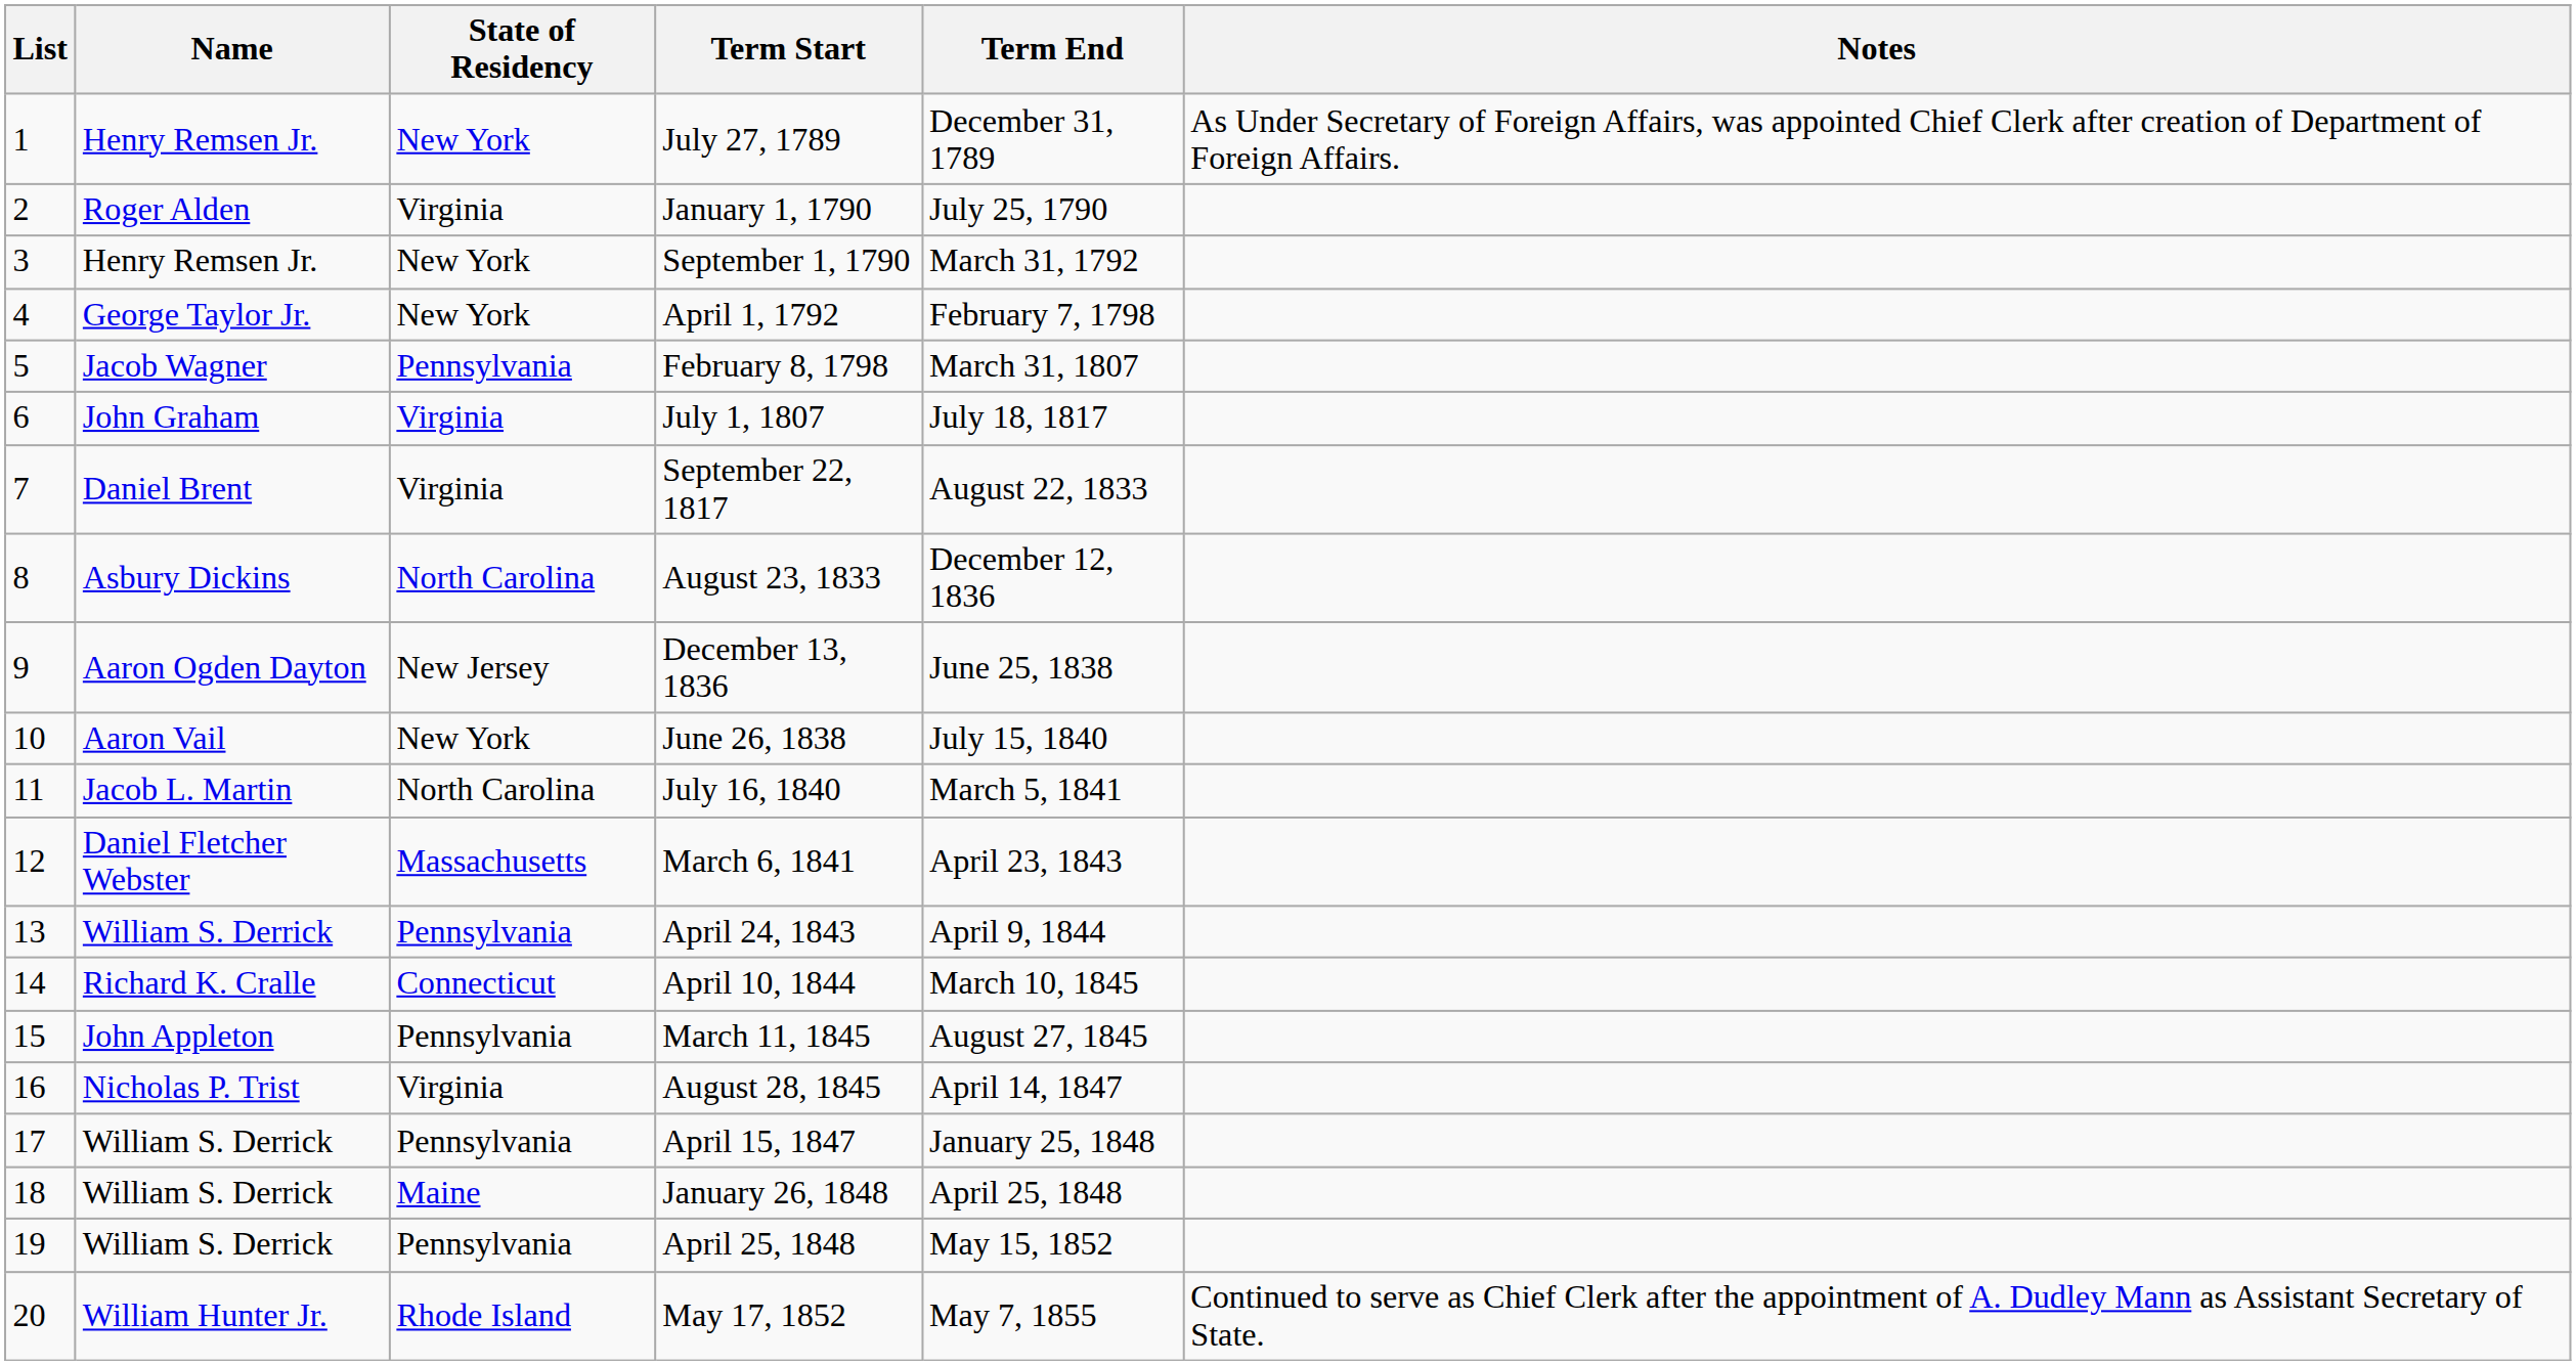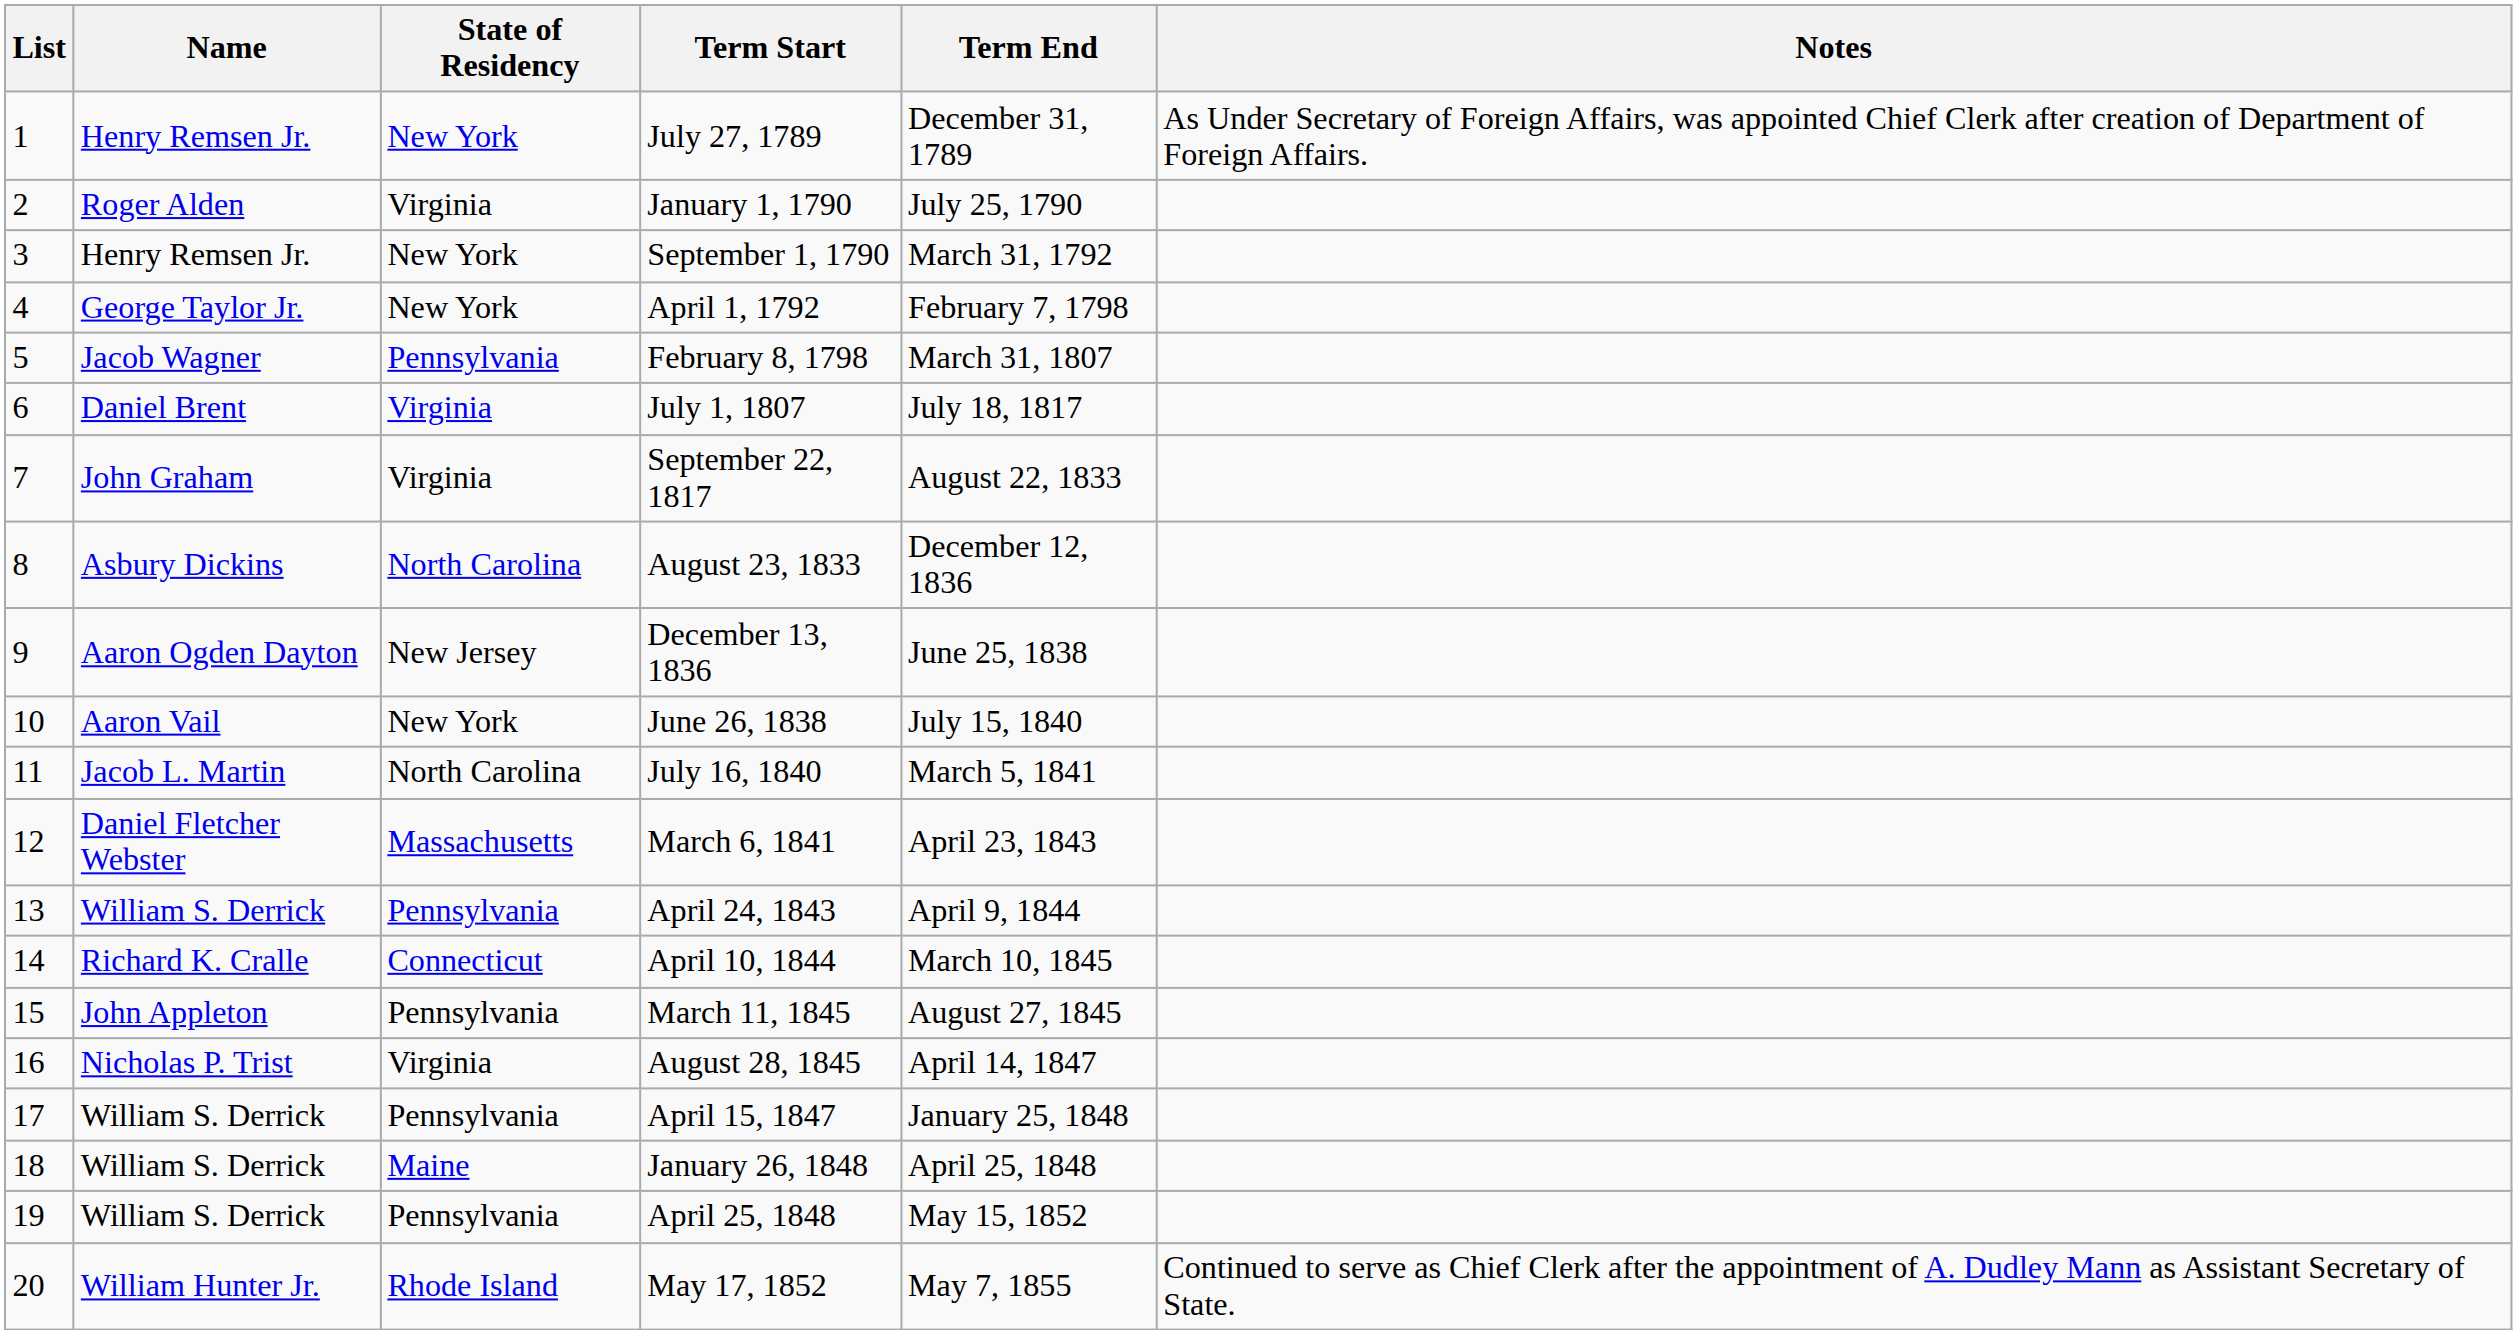July 1, 1807 | Name: John Graham -> Daniel Brent
September 22, 1817 | Name: Daniel Brent -> John Graham
